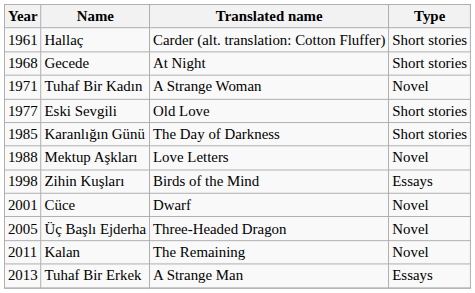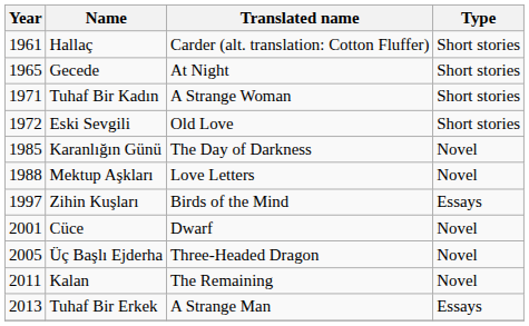Gecede | Year: 1968 -> 1965
Tuhaf Bir Kadın | Type: Novel -> Short stories
Eski Sevgili | Year: 1977 -> 1972
Karanlığın Günü | Type: Short stories -> Novel
Zihin Kuşları | Year: 1998 -> 1997
